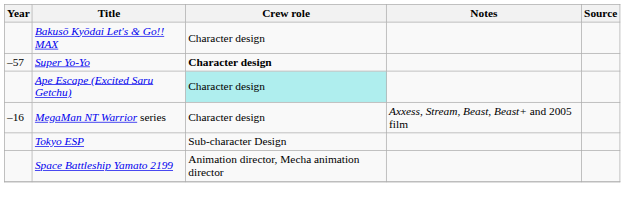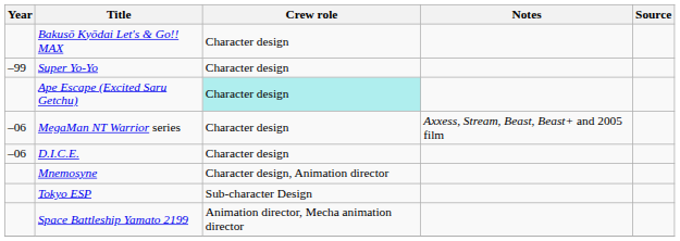Super Yo-Yo | Year: –57 -> –99
Super Yo-Yo | Crew role: bold -> normal
MegaMan NT Warrior series | Year: –16 -> –06
+ row: –06 | D.I.C.E. | Character design
+ row: Mnemosyne | Character design, Animation director
